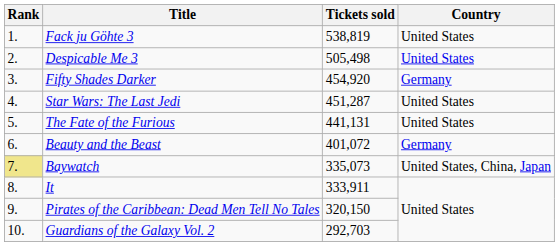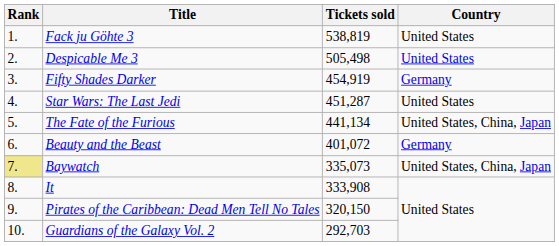Fifty Shades Darker | Tickets sold: 454,920 -> 454,919
The Fate of the Furious | Tickets sold: 441,131 -> 441,134
The Fate of the Furious | Country: United States -> United States, China, Japan
It | Tickets sold: 333,911 -> 333,908
